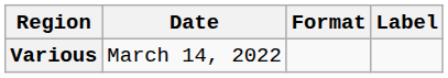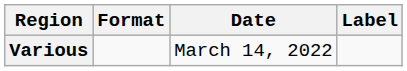columns swapped: Date <-> Format
